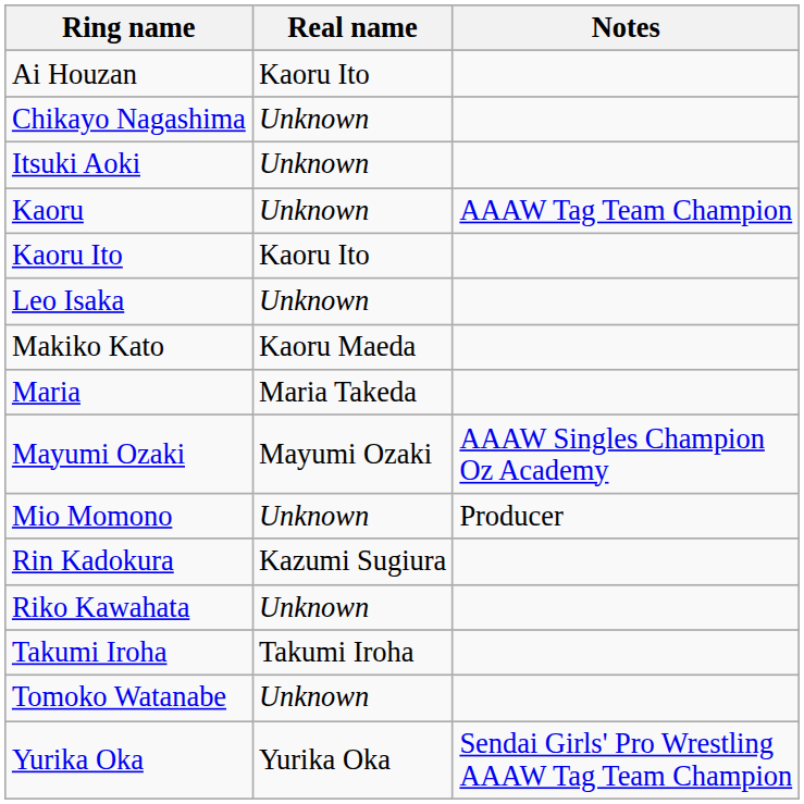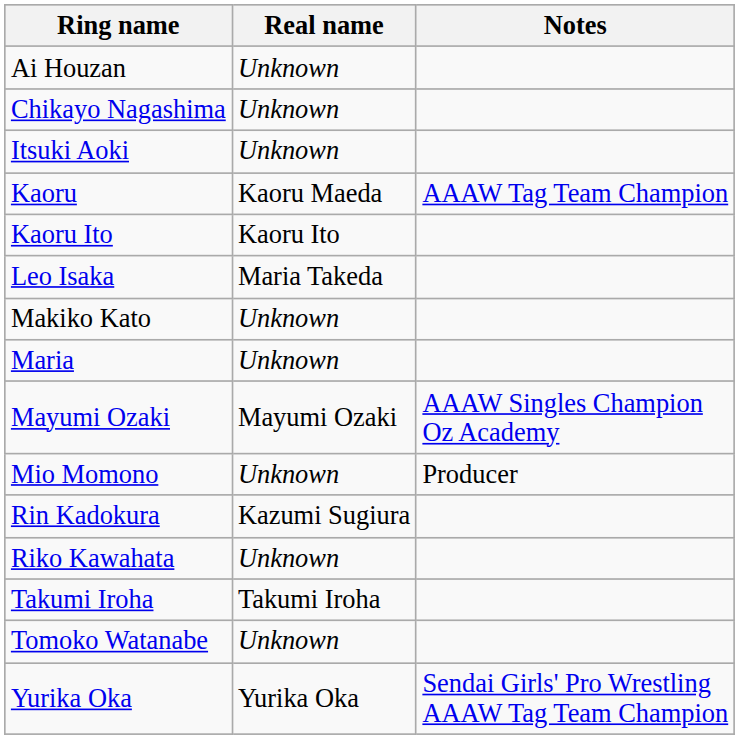Ai Houzan | Real name: Kaoru Ito -> Unknown
Kaoru | Real name: Unknown -> Kaoru Maeda
Leo Isaka | Real name: Unknown -> Maria Takeda
Makiko Kato | Real name: Kaoru Maeda -> Unknown
Maria | Real name: Maria Takeda -> Unknown
